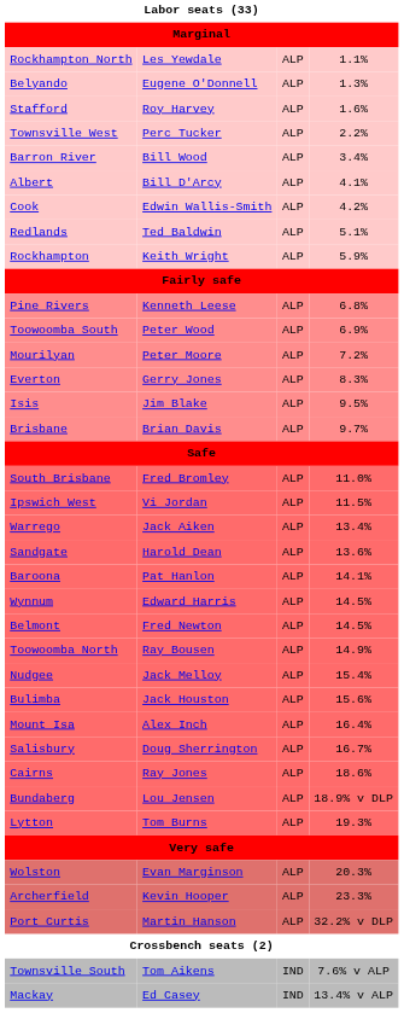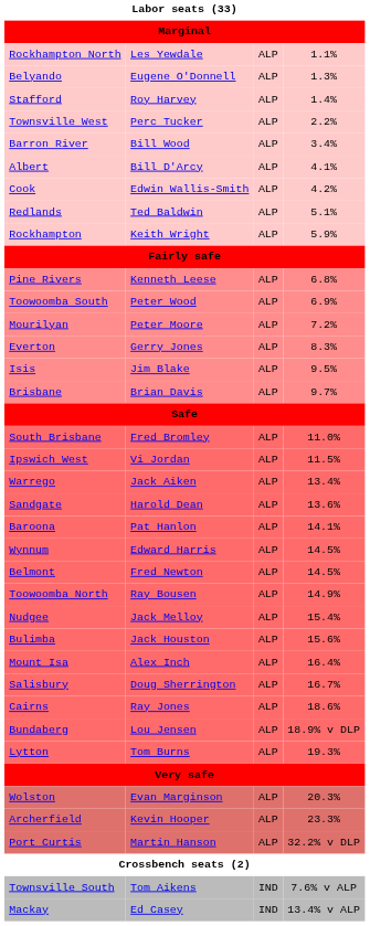Stafford | column 4: 1.6% -> 1.4%
